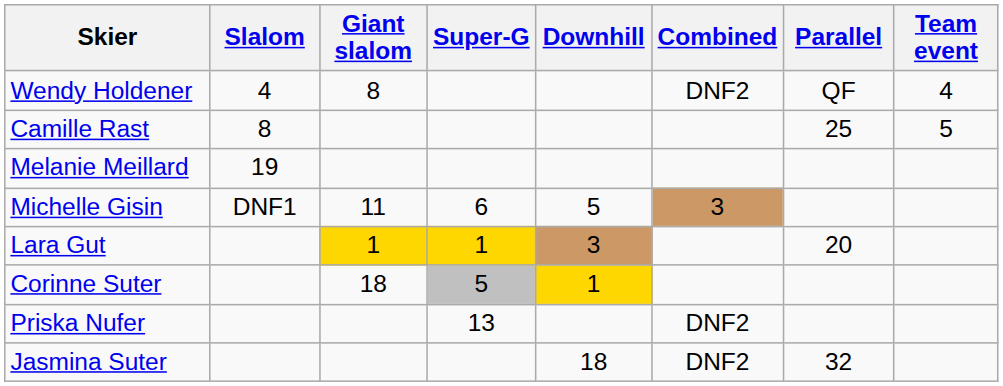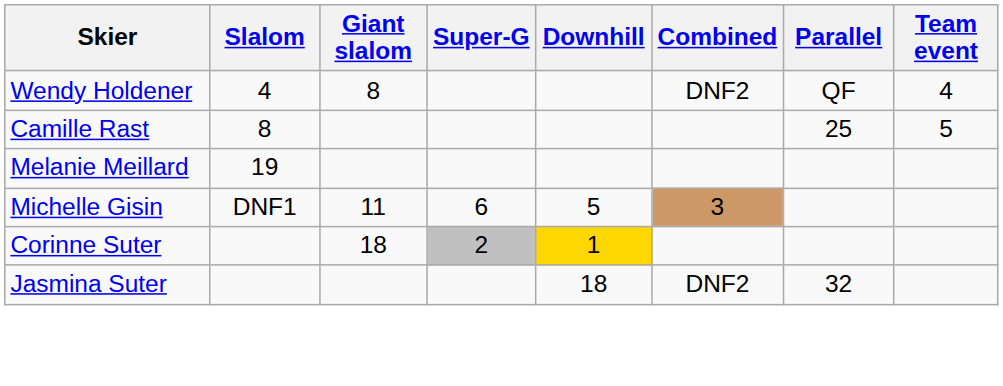- row: Lara Gut | 1 | 1 | 3 | 20
Corinne Suter | Super-G: 5 -> 2
- row: Priska Nufer | 13 | DNF2
